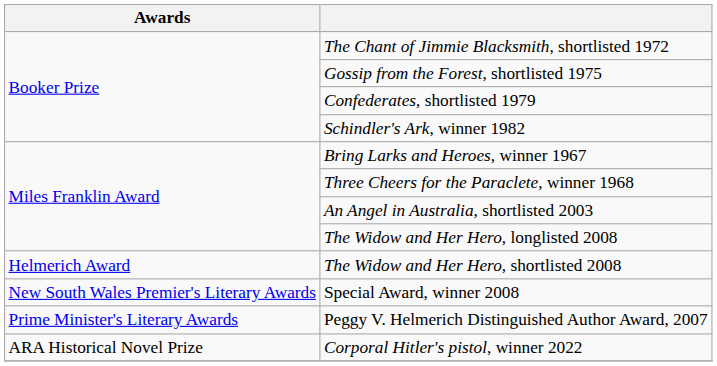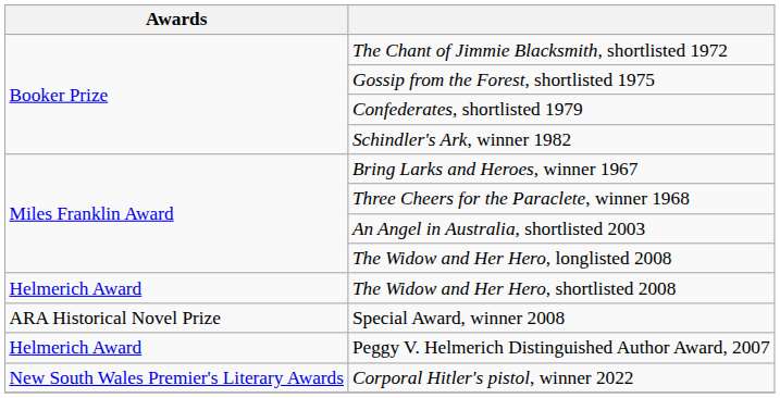Special Award, winner 2008 | Awards: New South Wales Premier's Literary Awards -> ARA Historical Novel Prize
Peggy V. Helmerich Distinguished Author Award, 2007 | Awards: Prime Minister's Literary Awards -> Helmerich Award
Corporal Hitler's pistol, winner 2022 | Awards: ARA Historical Novel Prize -> New South Wales Premier's Literary Awards
